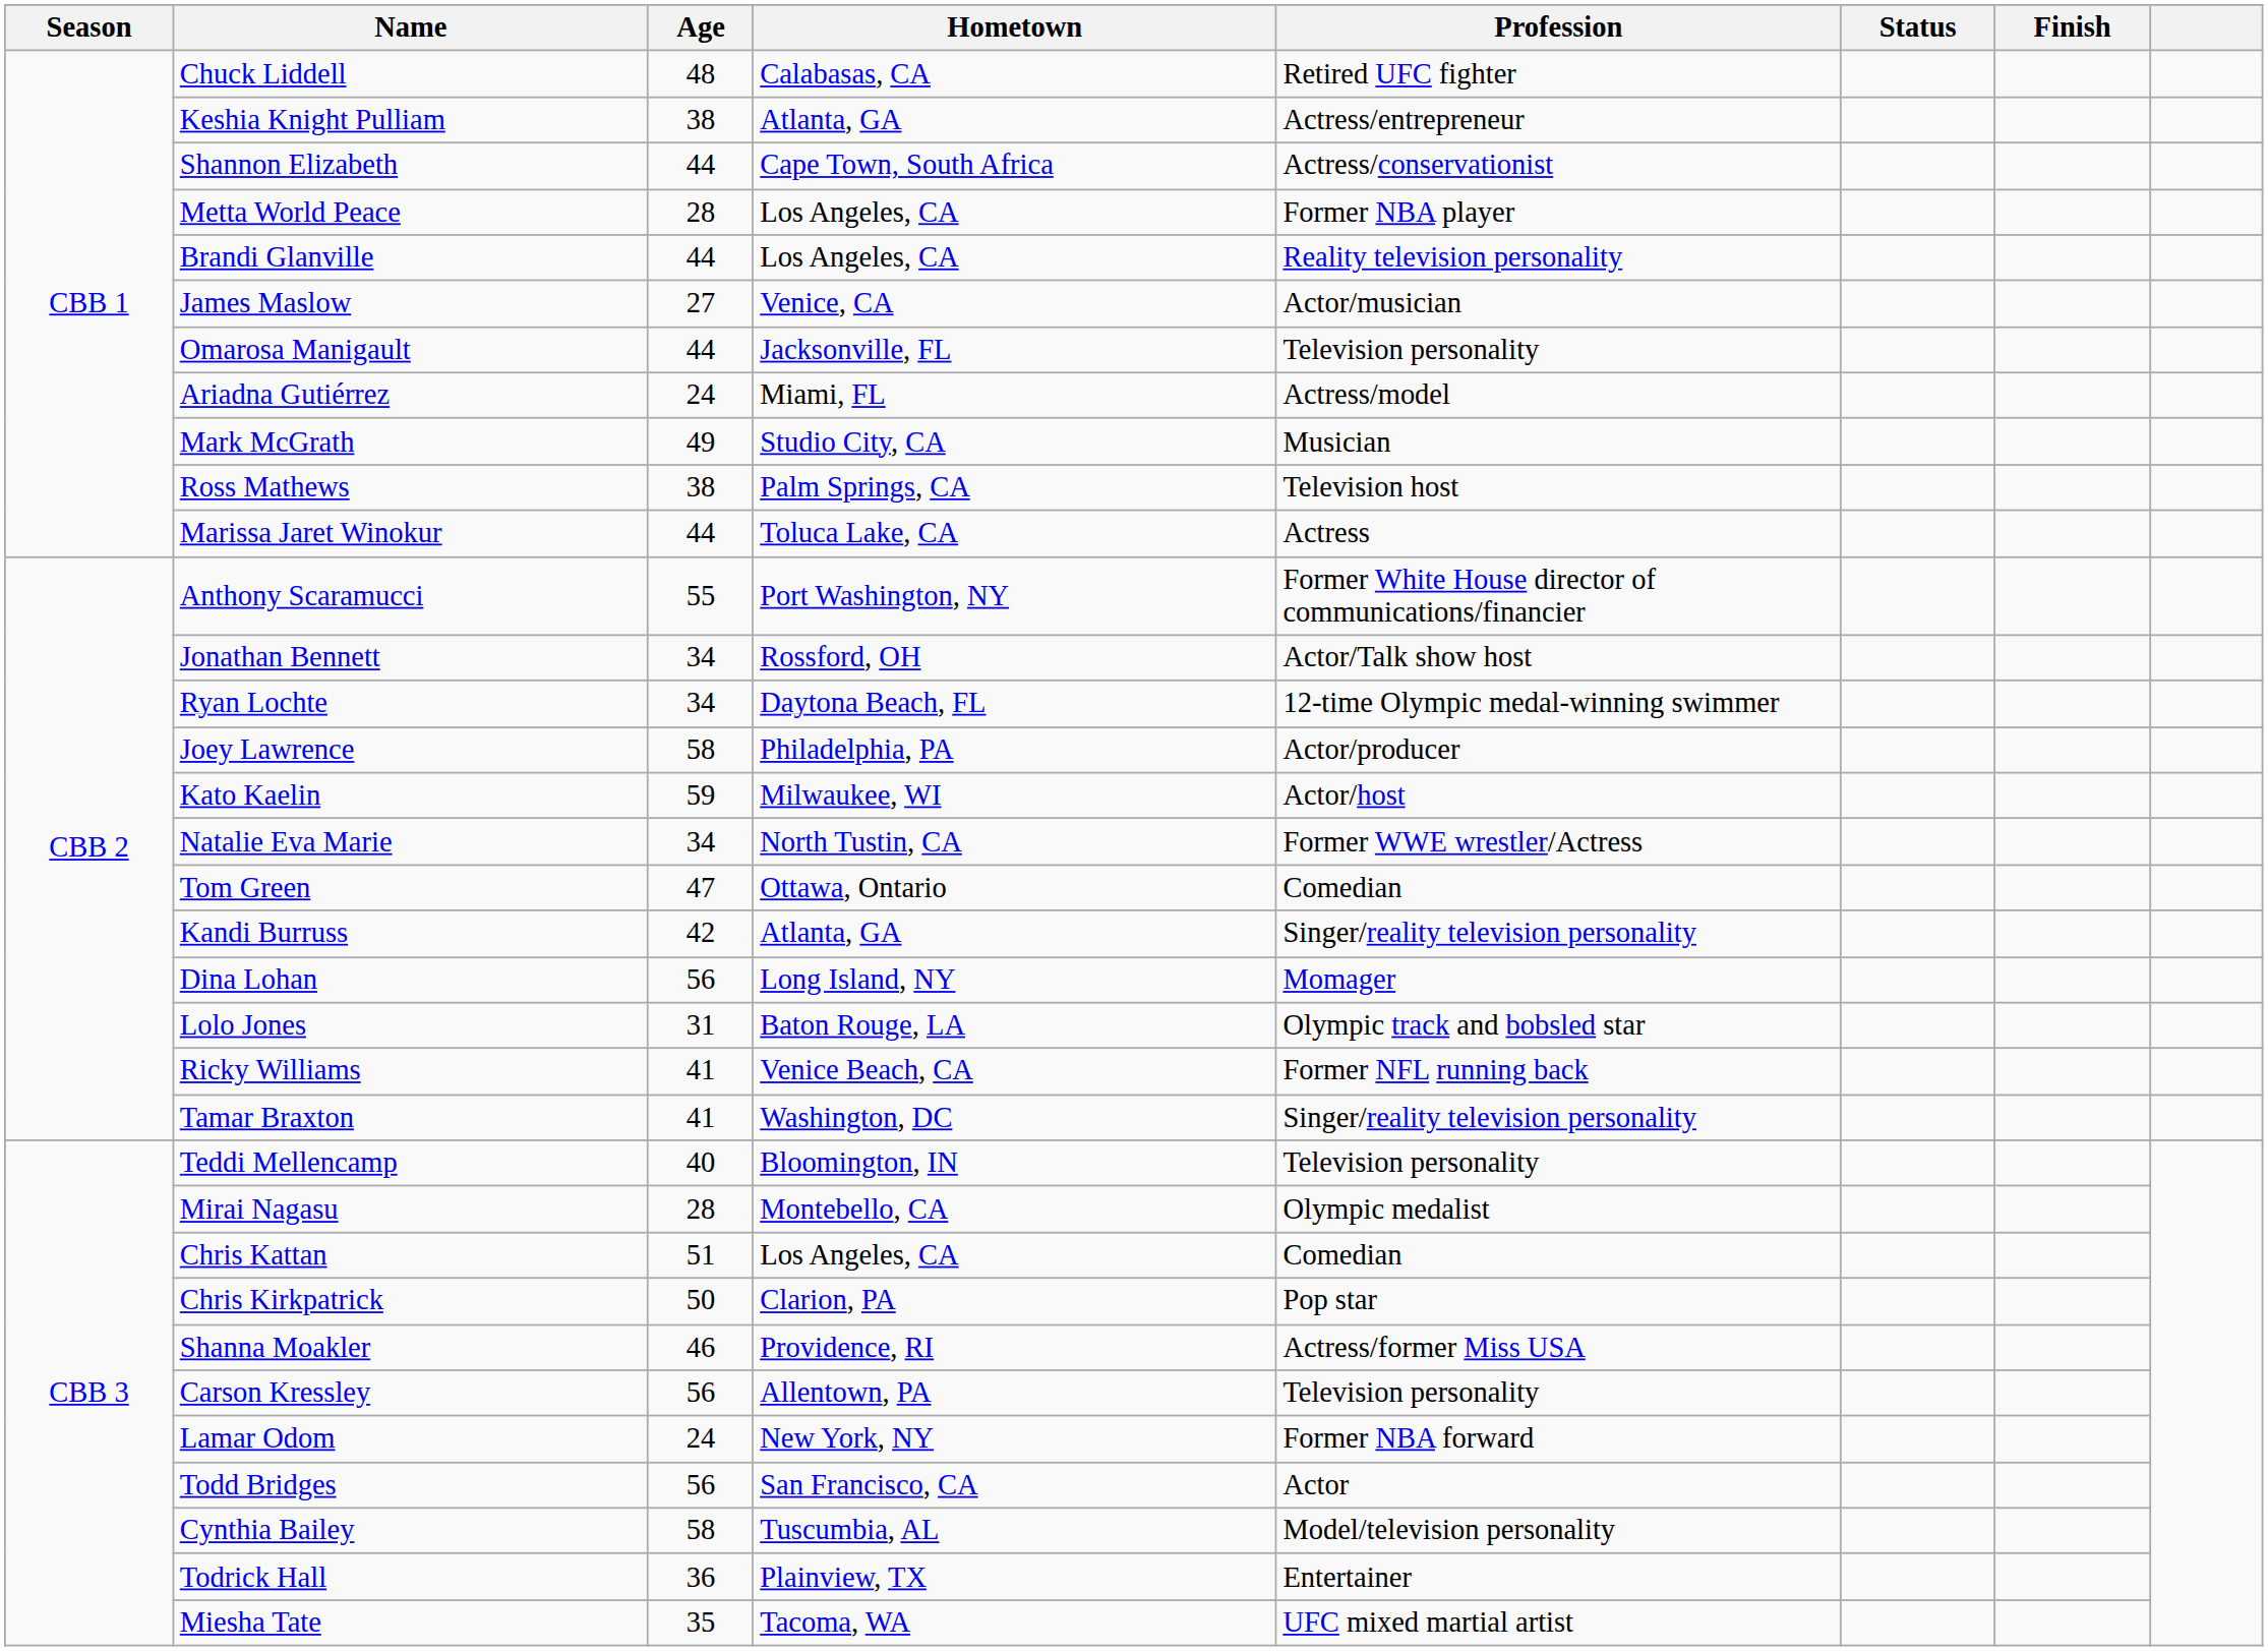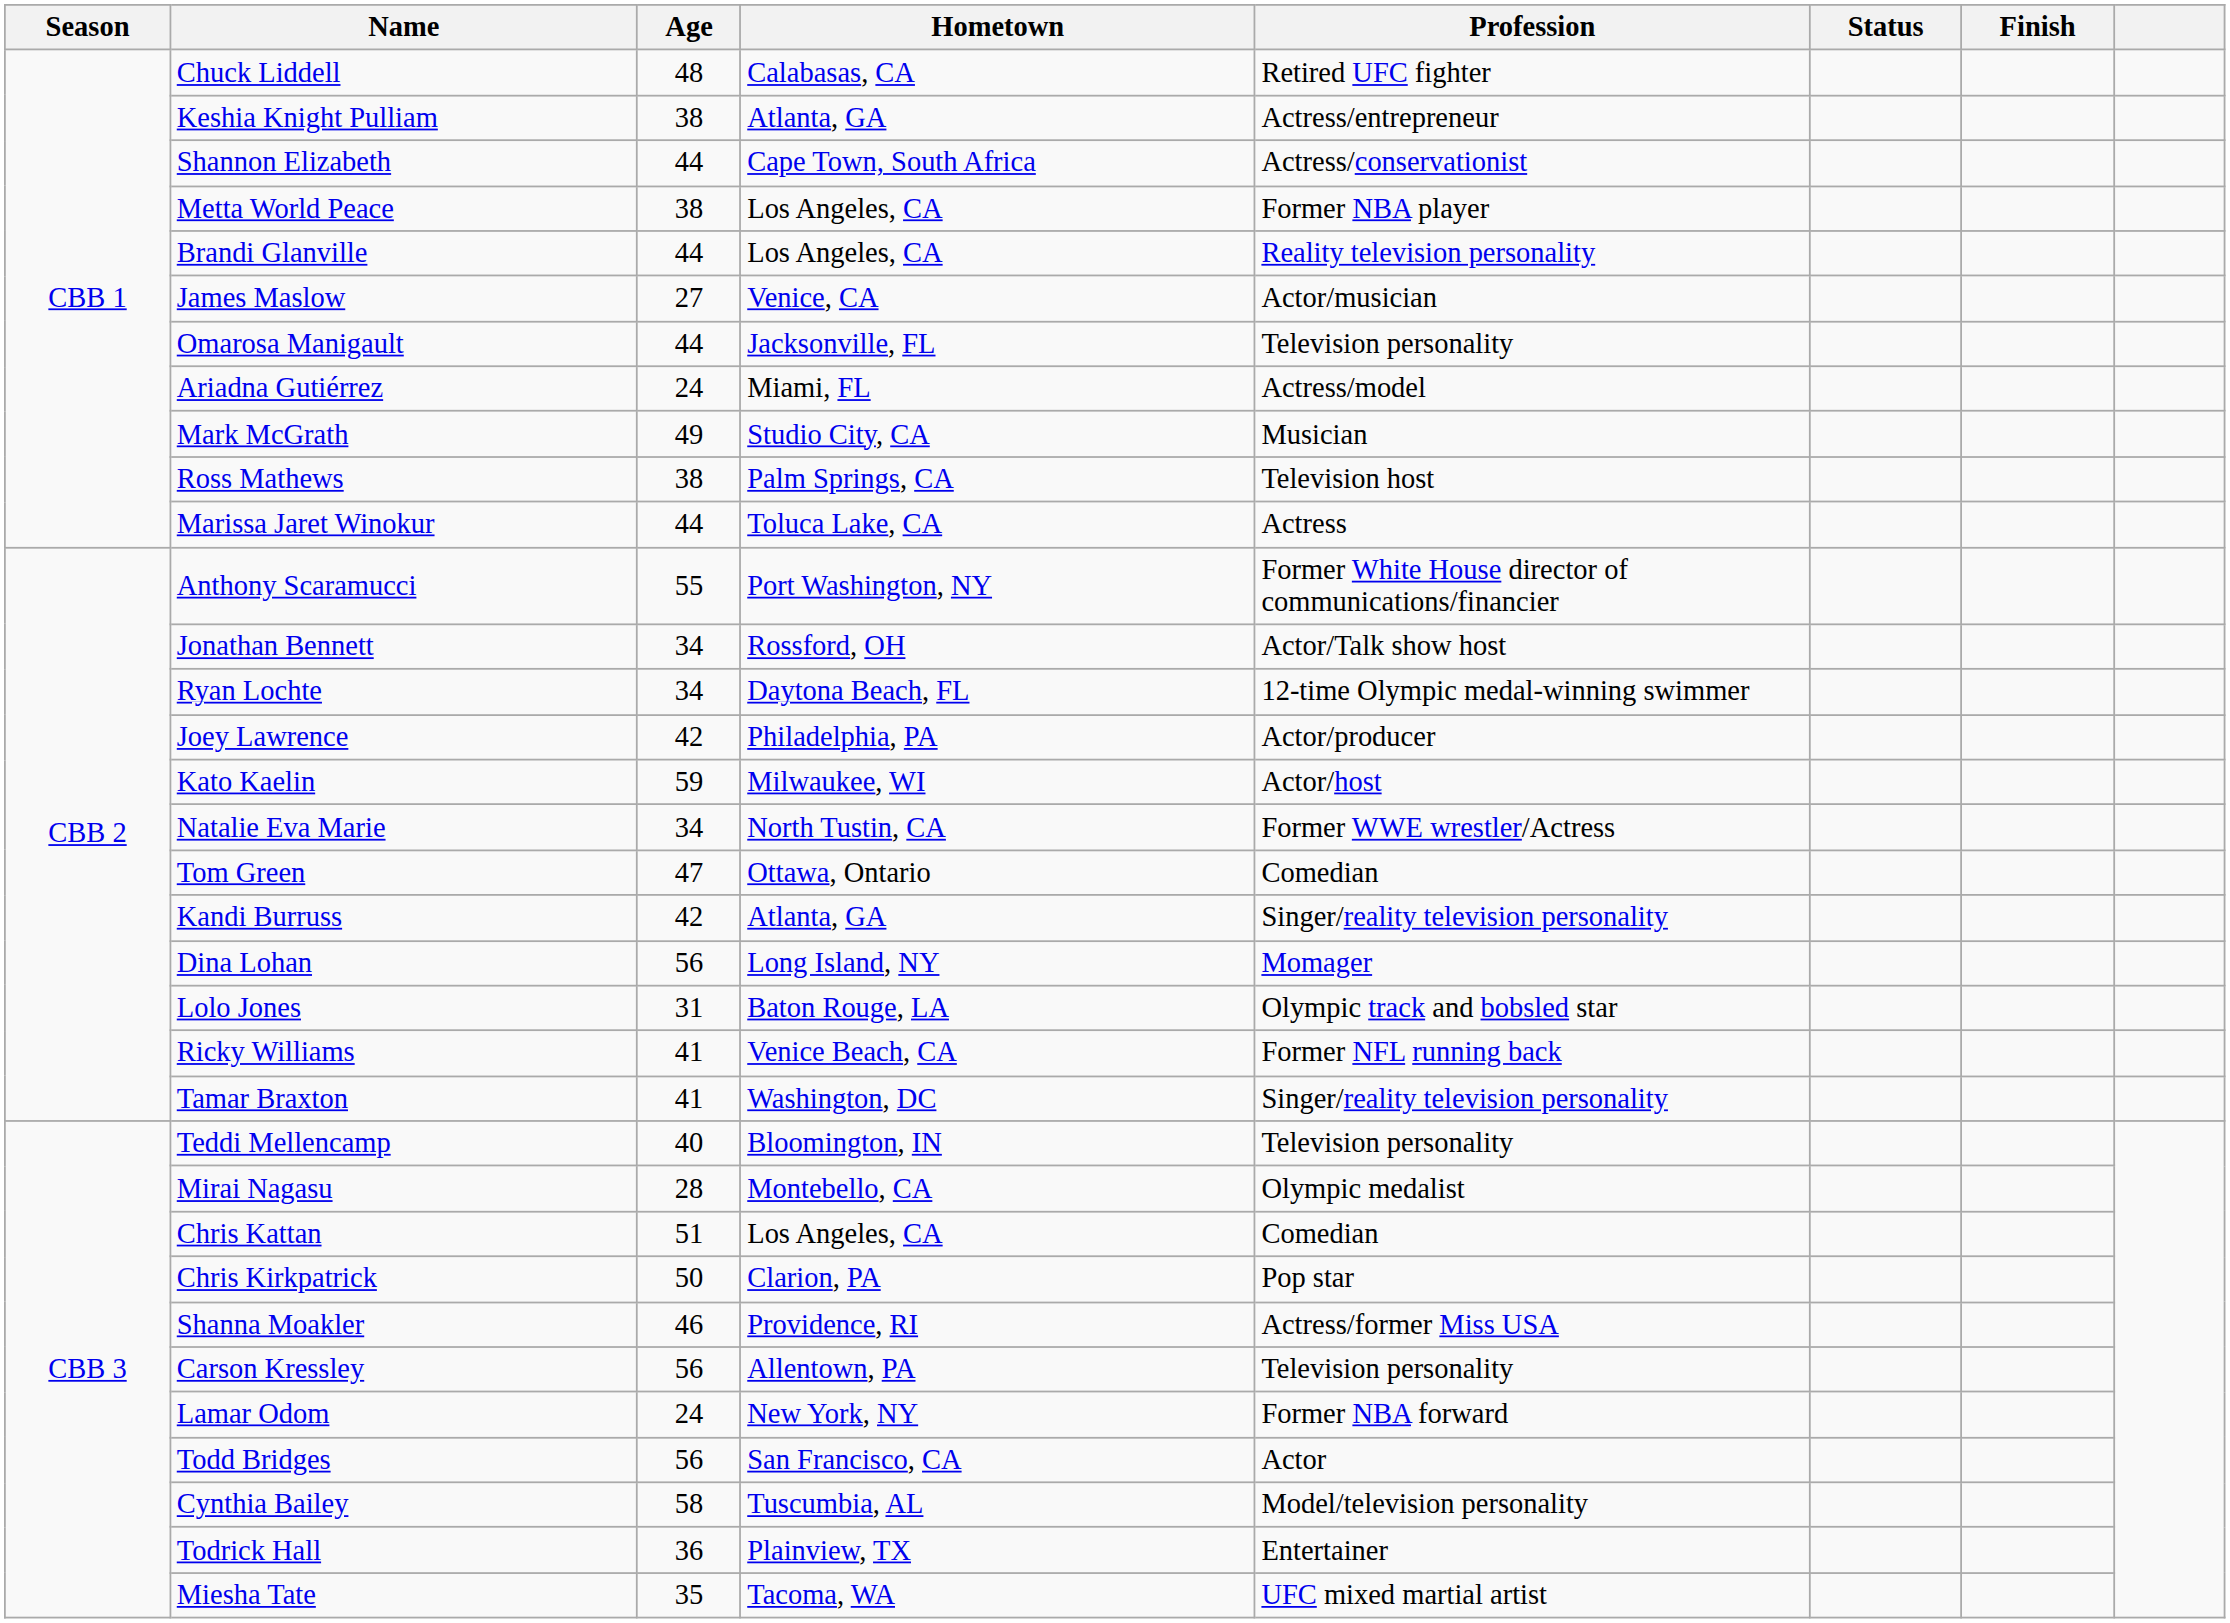Metta World Peace | Age: 28 -> 38
Joey Lawrence | Age: 58 -> 42
